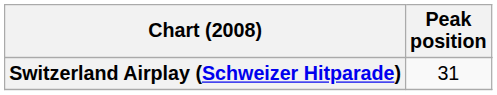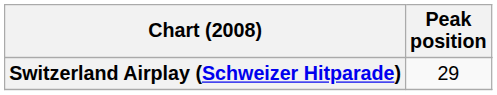Switzerland Airplay (Schweizer Hitparade) | Peak position: 31 -> 29
